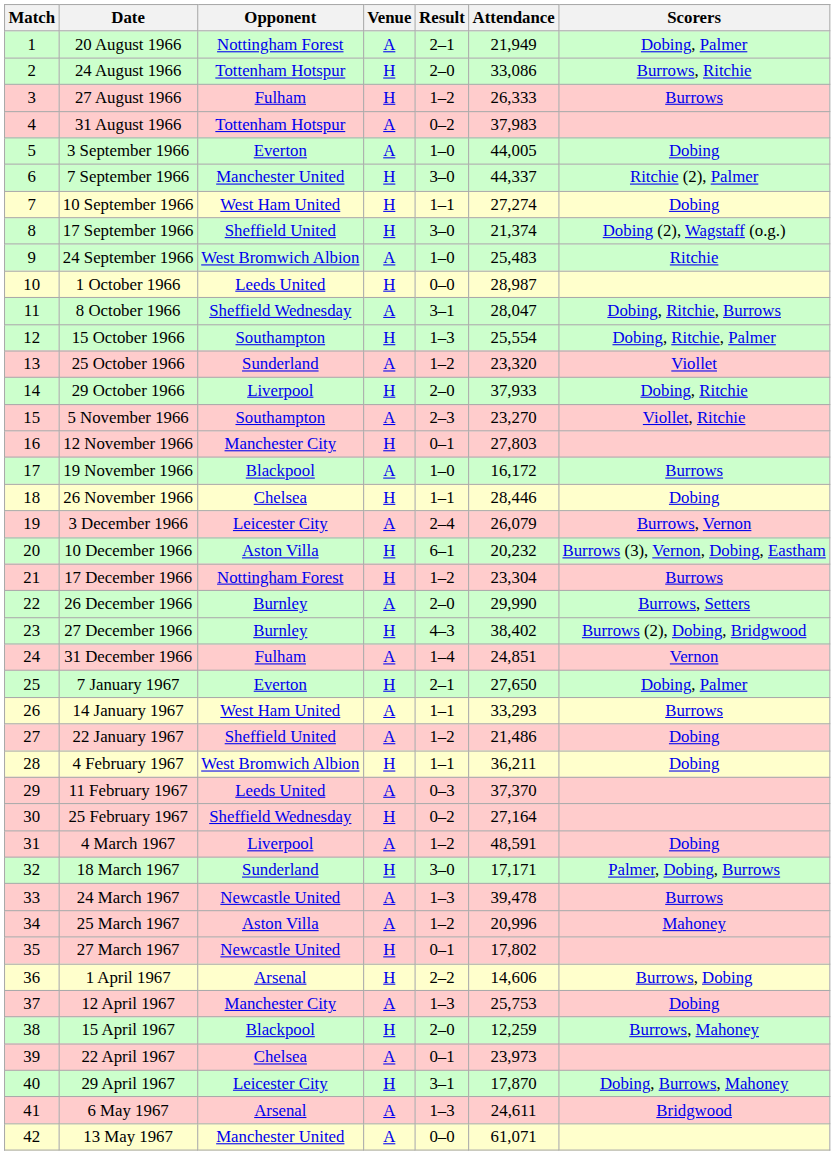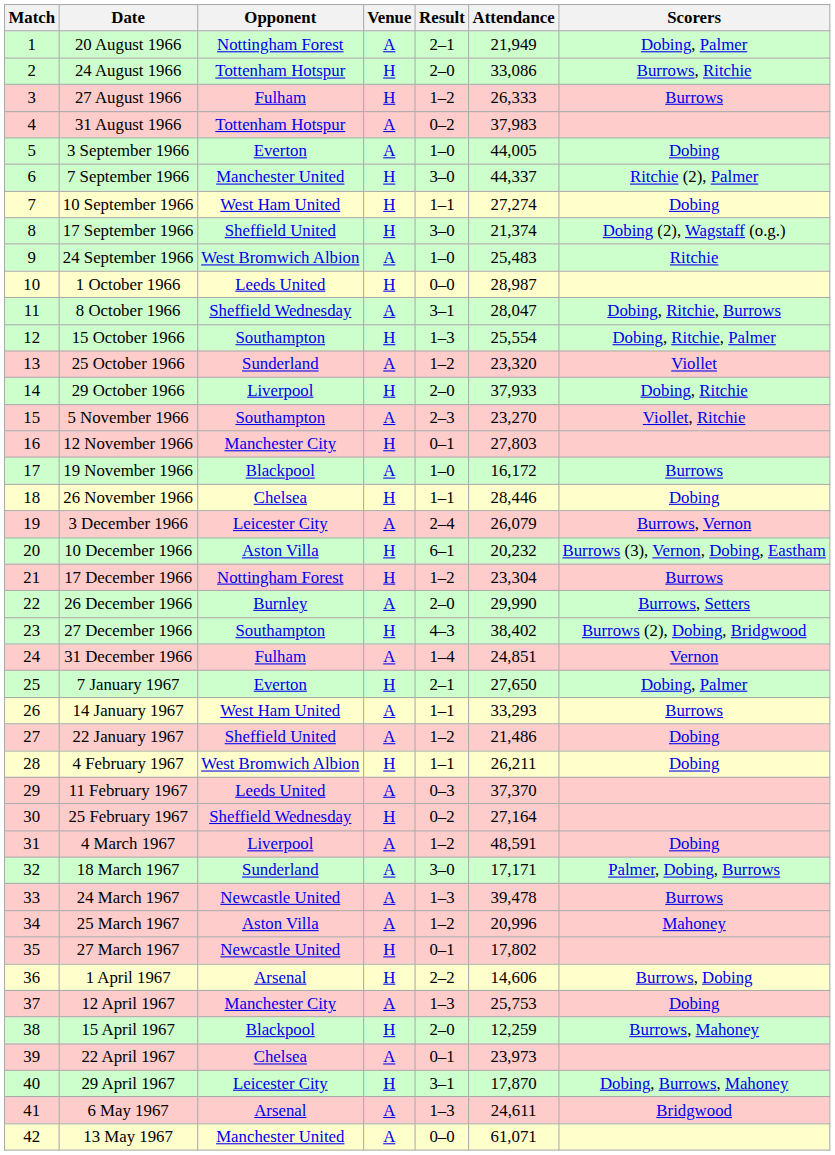27 December 1966 | Opponent: Burnley -> Southampton
4 February 1967 | Attendance: 36,211 -> 26,211
18 March 1967 | Venue: H -> A
